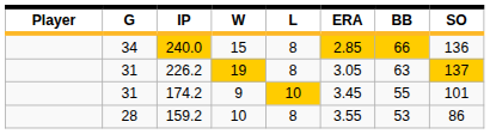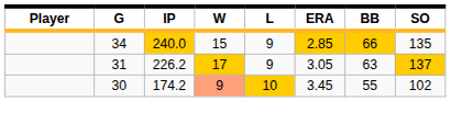240.0 | L: 8 -> 9
240.0 | SO: 136 -> 135
226.2 | W: 19 -> 17
226.2 | L: 8 -> 9
174.2 | G: 31 -> 30
174.2 | W: no background -> lightsalmon background
174.2 | SO: 101 -> 102
- row: 28 | 159.2 | 10 | 8 | 3.55 | 53 | 86
